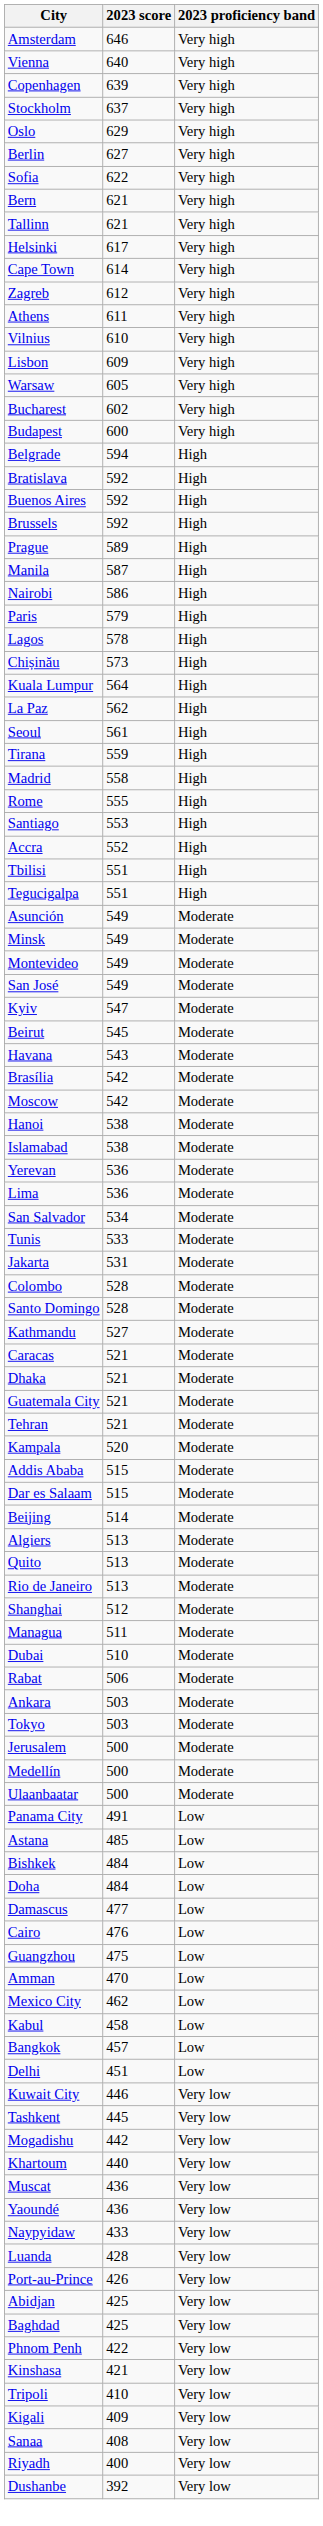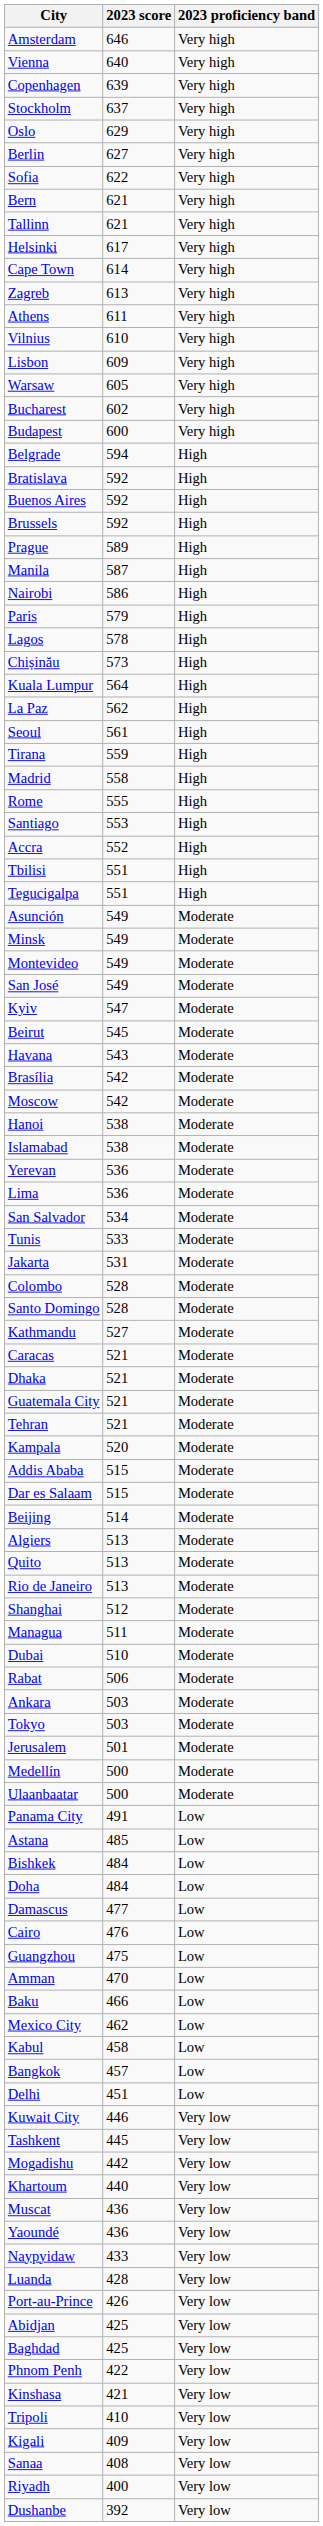Zagreb | 2023 score: 612 -> 613
Jerusalem | 2023 score: 500 -> 501
+ row: Baku | 466 | Low
